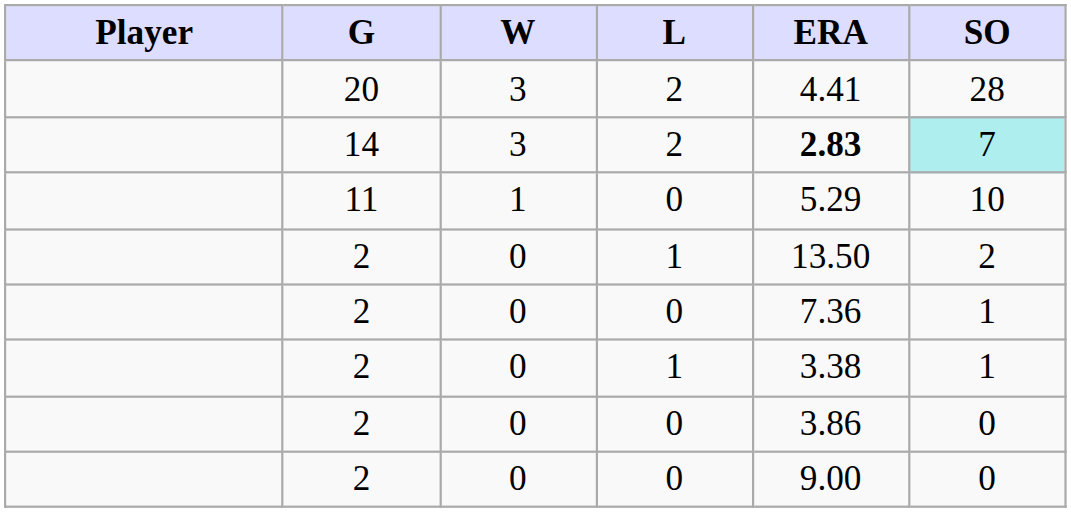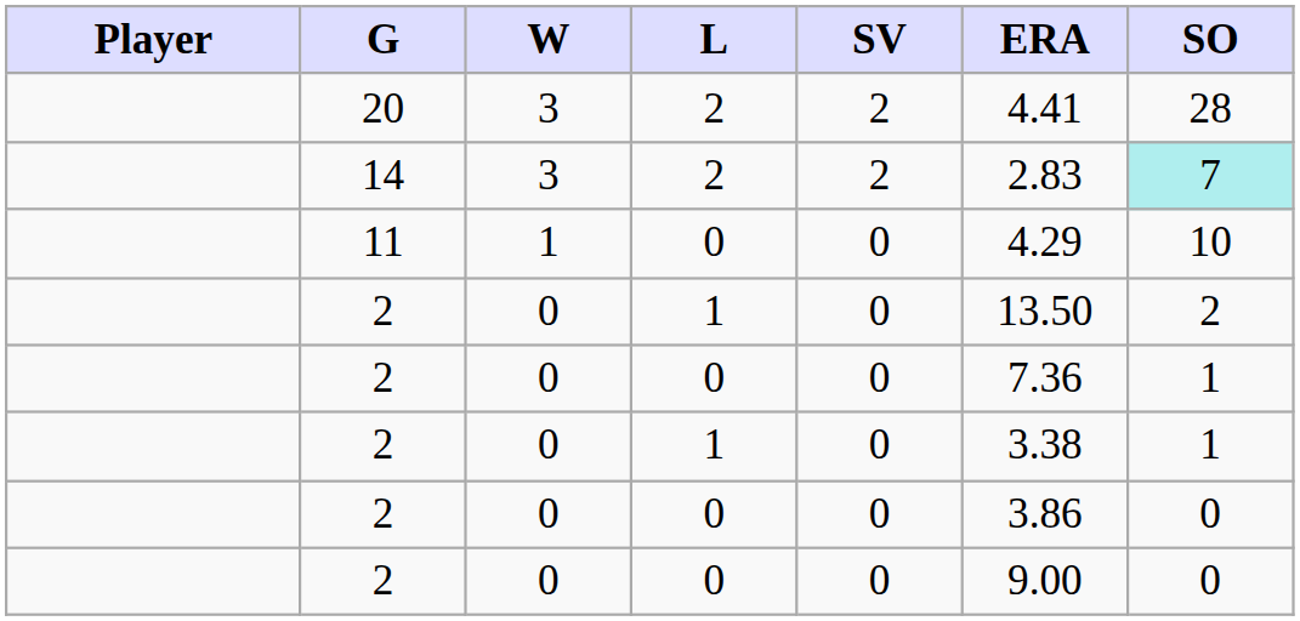+ column: SV | 2 | 2 | 0 | 0 | 0 | 0 | 0 | 0
14 | ERA: bold -> normal
11 | ERA: 5.29 -> 4.29
